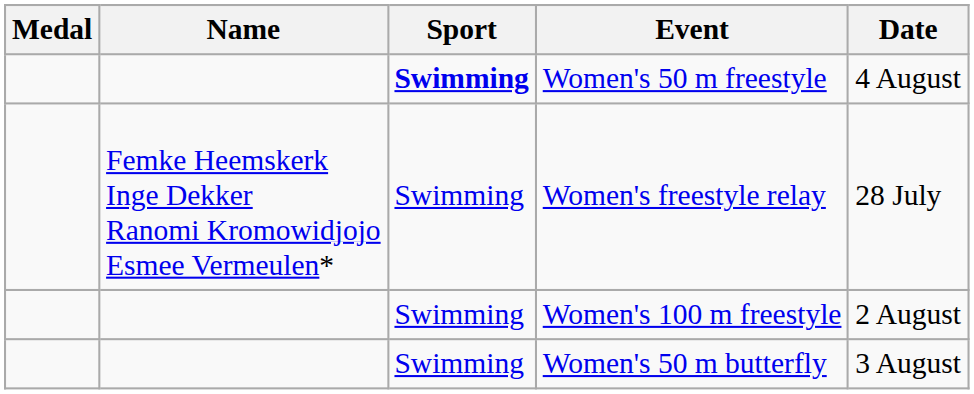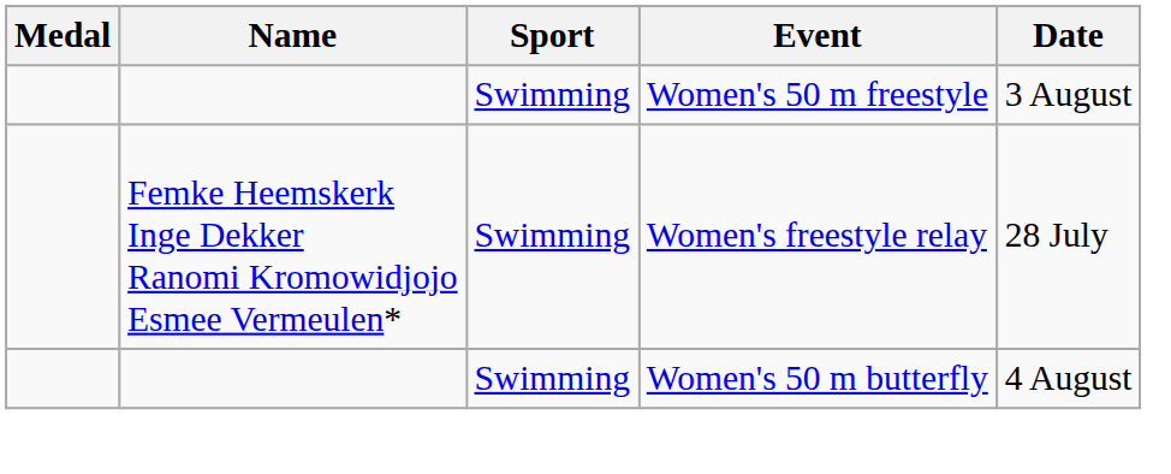Women's 50 m freestyle | Sport: bold -> normal
Women's 50 m freestyle | Date: 4 August -> 3 August
- row: Swimming | Women's 100 m freestyle | 2 August
Women's 50 m butterfly | Date: 3 August -> 4 August
